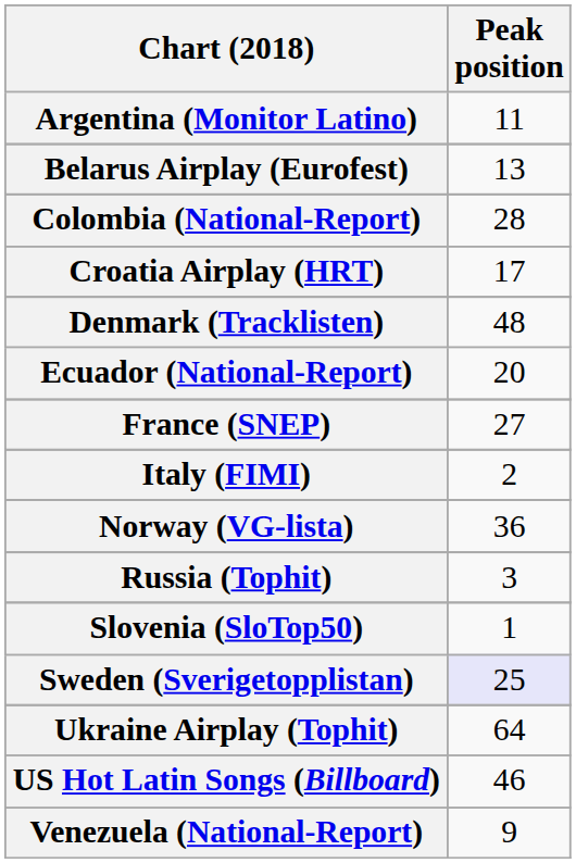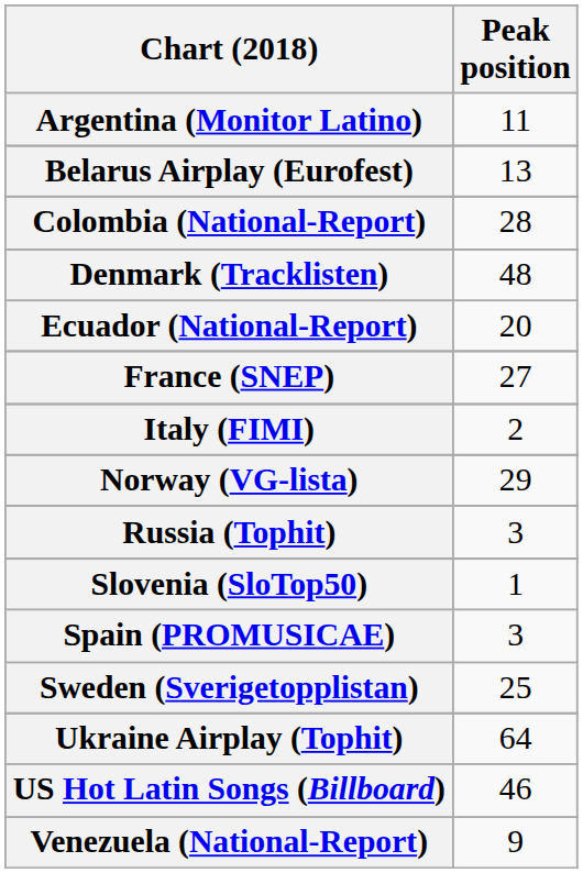- row: Croatia Airplay (HRT) | 17
Norway (VG-lista) | Peak position: 36 -> 29
+ row: Spain (PROMUSICAE) | 3
Sweden (Sverigetopplistan) | Peak position: lavender background -> no background
